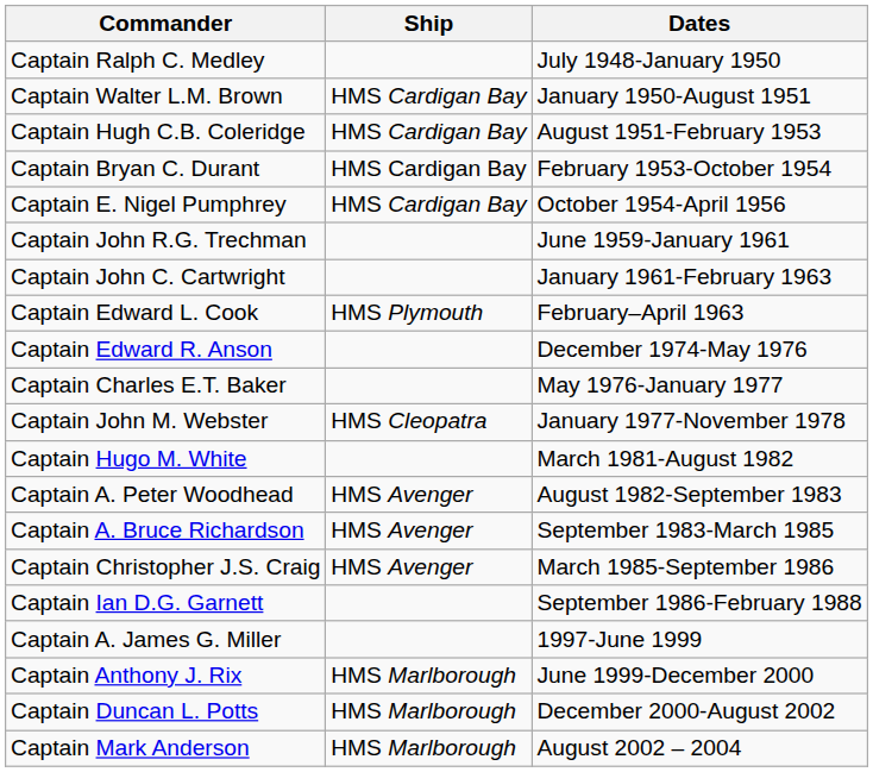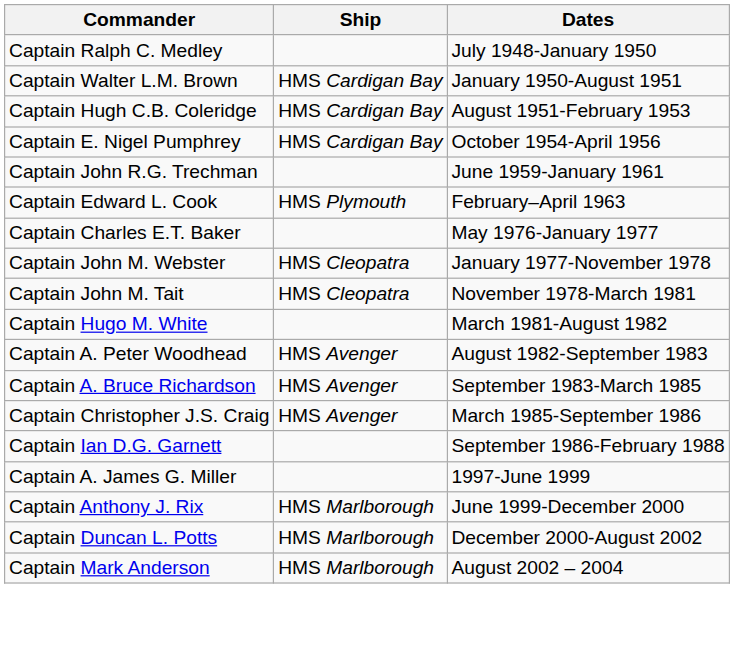- row: Captain Bryan C. Durant | HMS Cardigan Bay | February 1953-October 1954
- row: Captain John C. Cartwright | January 1961-February 1963
- row: Captain Edward R. Anson | December 1974-May 1976
+ row: Captain John M. Tait | HMS Cleopatra | November 1978-March 1981
